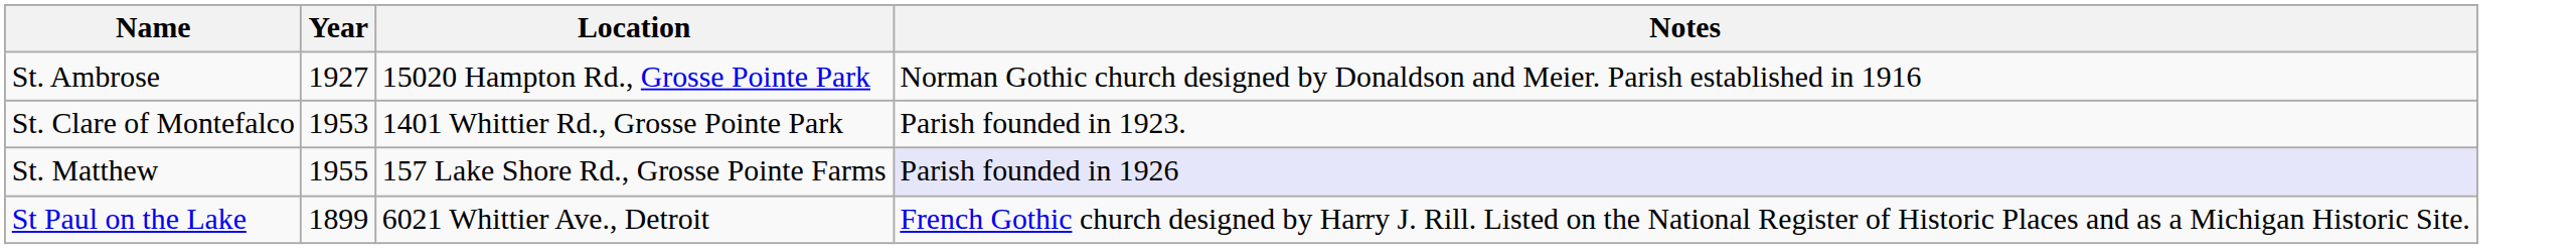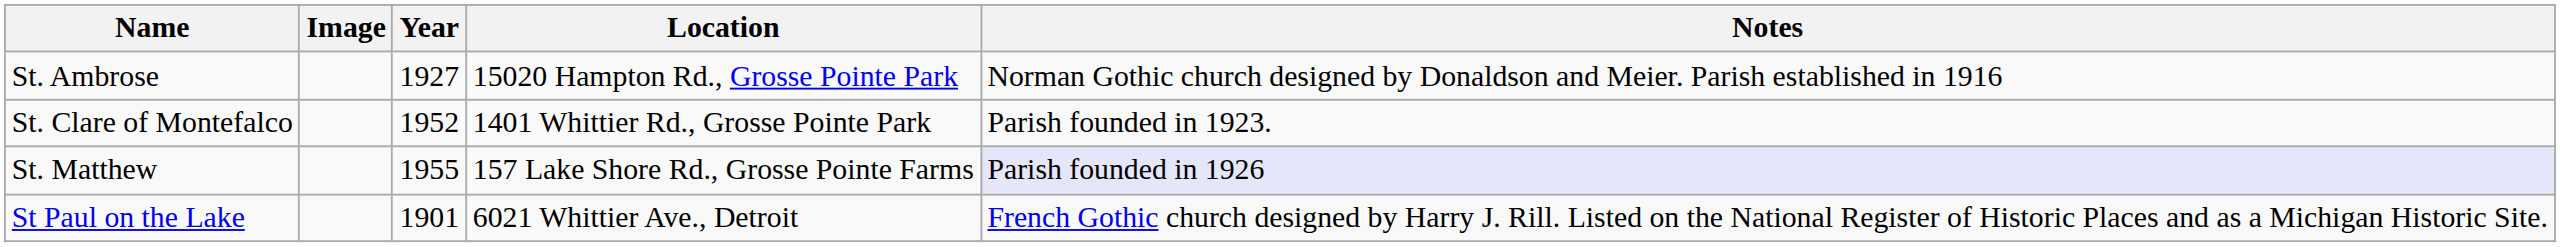+ column: Image
St. Clare of Montefalco | Year: 1953 -> 1952
St Paul on the Lake | Year: 1899 -> 1901
